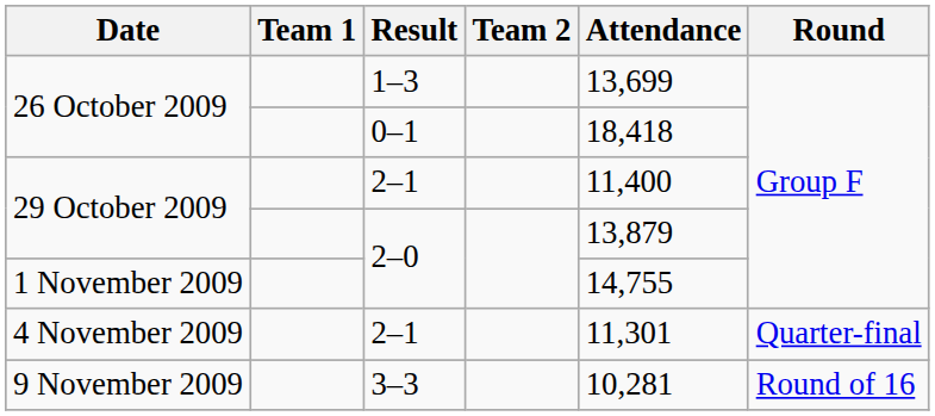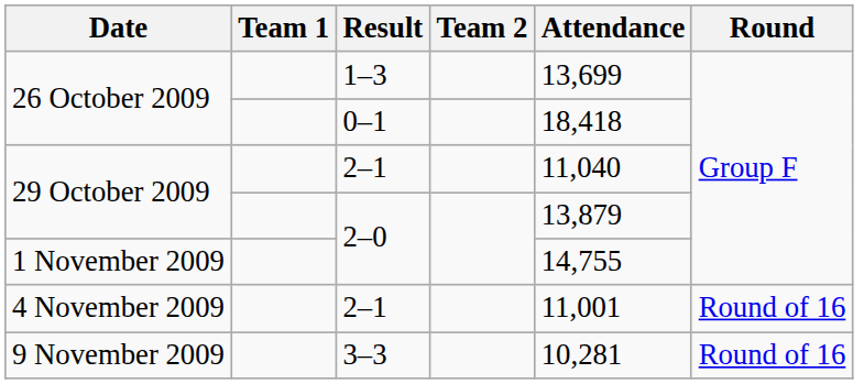29 October 2009 / 2–1 | Attendance: 11,400 -> 11,040
4 November 2009 | Attendance: 11,301 -> 11,001
4 November 2009 | Round: Quarter-final -> Round of 16
